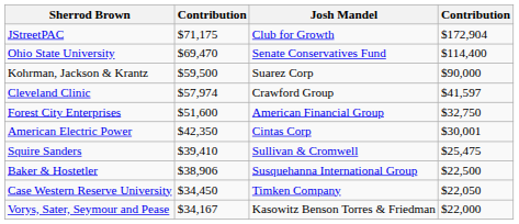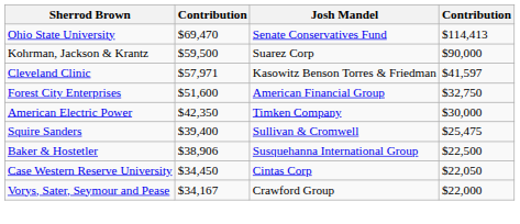- row: JStreetPAC | $71,175 | Club for Growth | $172,904
Ohio State University | column 4: $114,400 -> $114,413
Cleveland Clinic | column 2: $57,974 -> $57,971
Cleveland Clinic | Josh Mandel: Crawford Group -> Kasowitz Benson Torres & Friedman
American Electric Power | Josh Mandel: Cintas Corp -> Timken Company
American Electric Power | column 4: $30,001 -> $30,000
Squire Sanders | column 2: $39,410 -> $39,400
Case Western Reserve University | Josh Mandel: Timken Company -> Cintas Corp
Vorys, Sater, Seymour and Pease | Josh Mandel: Kasowitz Benson Torres & Friedman -> Crawford Group
